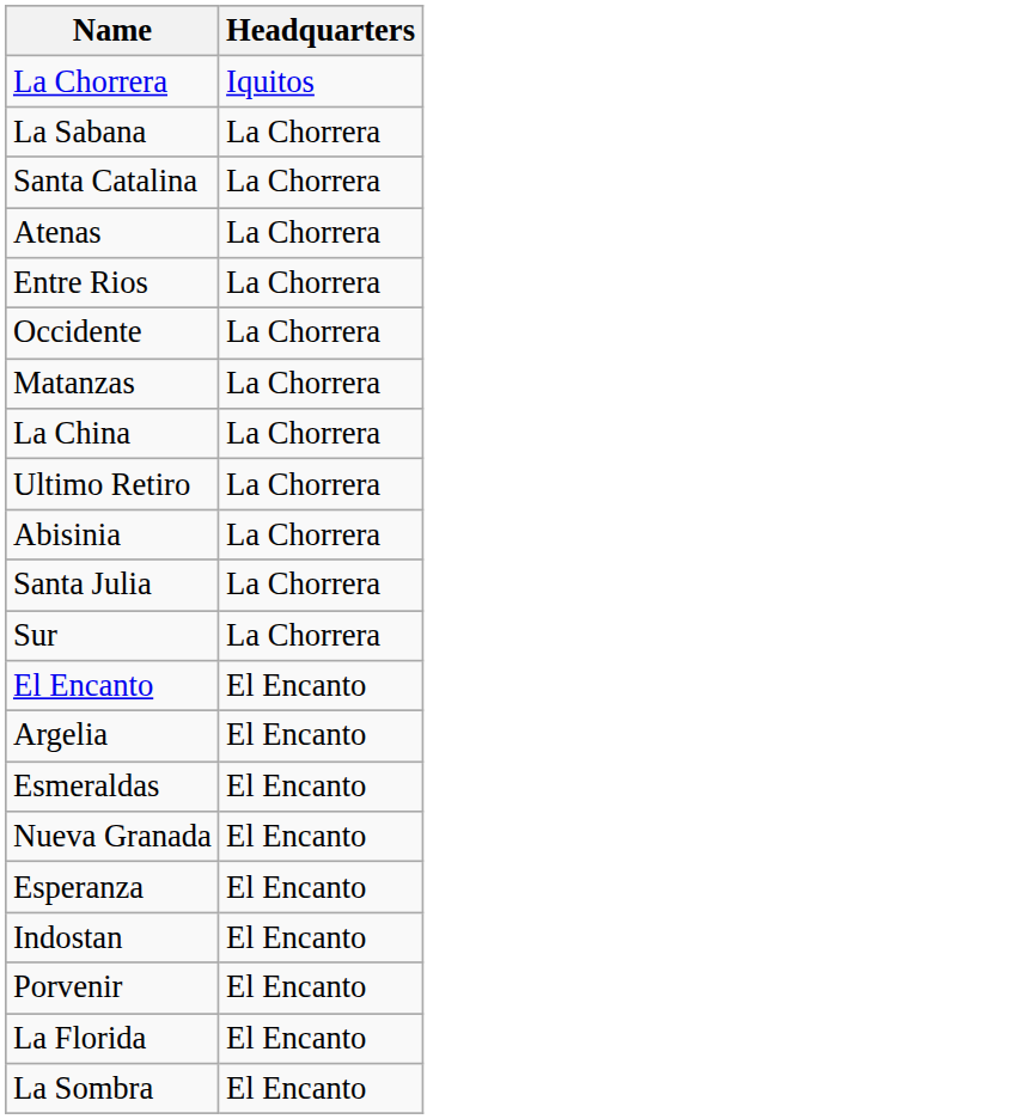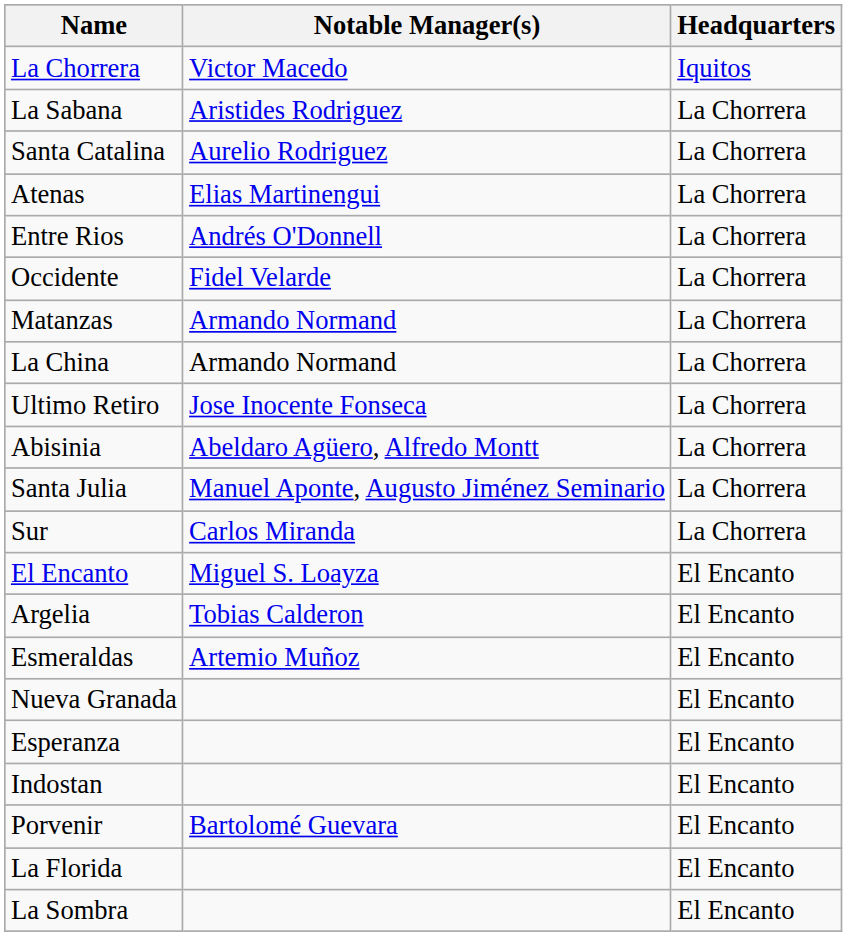+ column: Notable Manager(s) | Victor Macedo | Aristides Rodriguez | Aurelio Rodriguez | Elias Martinengui | Andrés O'Donnell | Fidel Velarde | Armando Normand | Armando Normand | Jose Inocente Fonseca | Abeldaro Agüero, Alfredo Montt | Manuel Aponte, Augusto Jiménez Seminario | Carlos Miranda | Miguel S. Loayza | Tobias Calderon | Artemio Muñoz | Bartolomé Guevara
